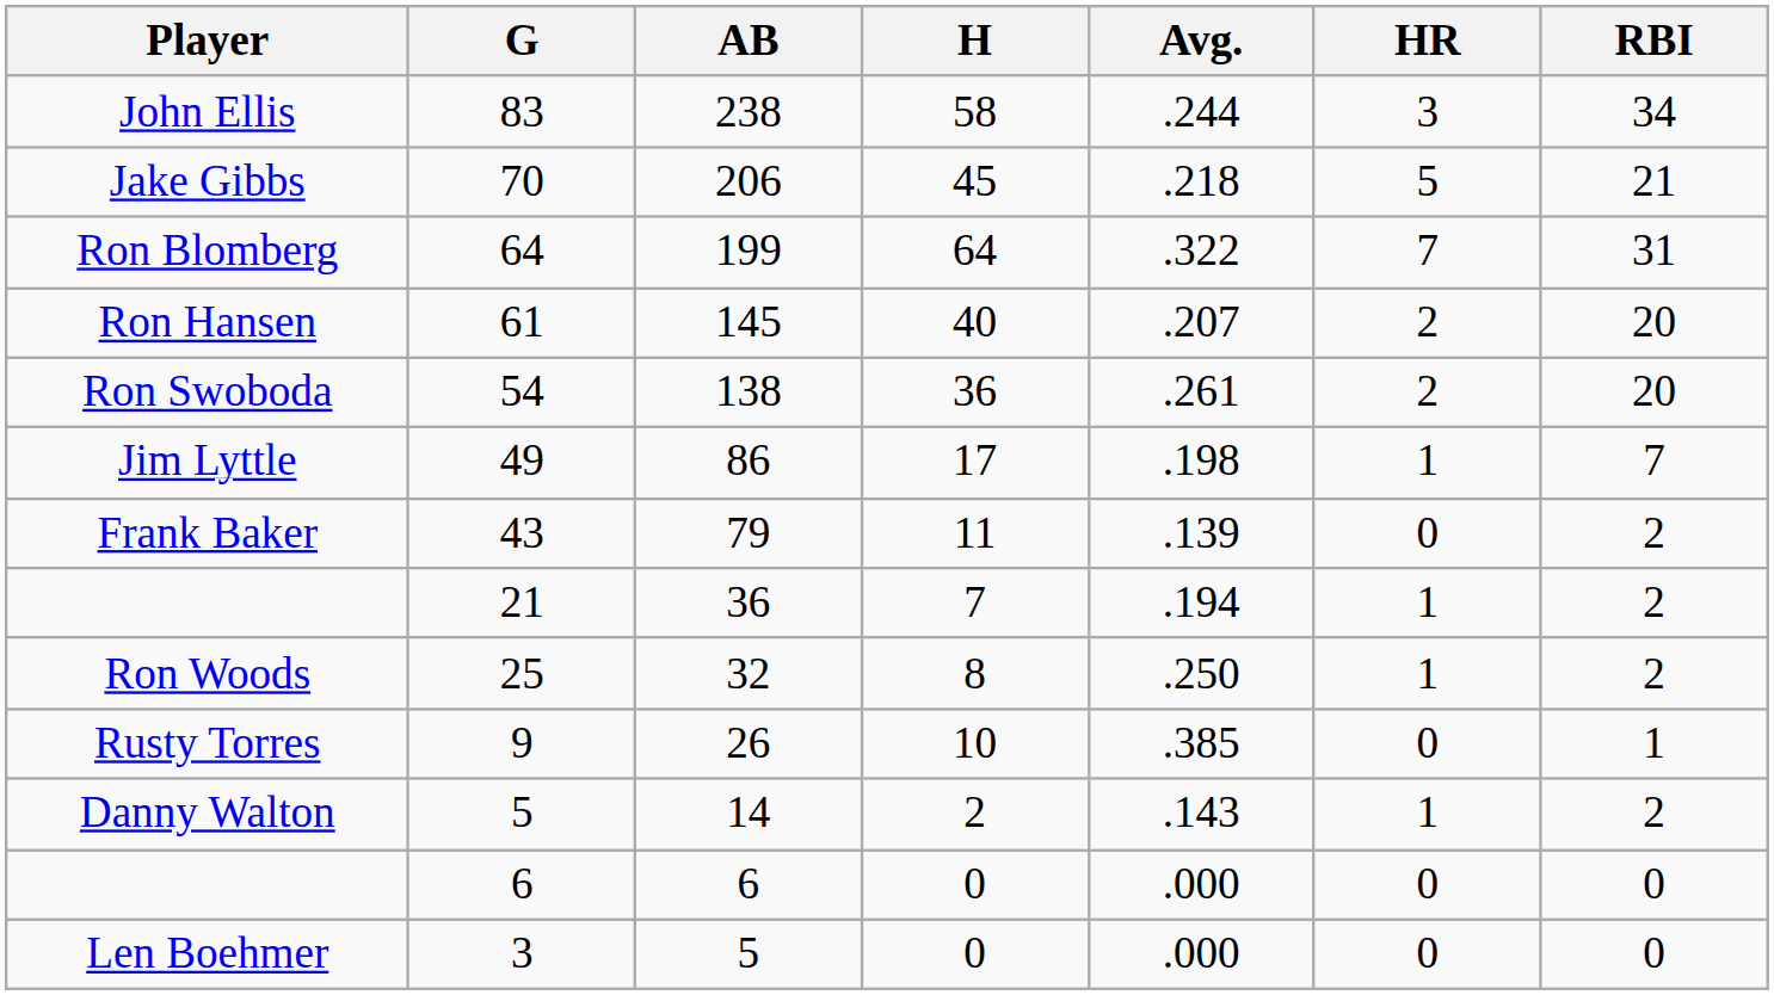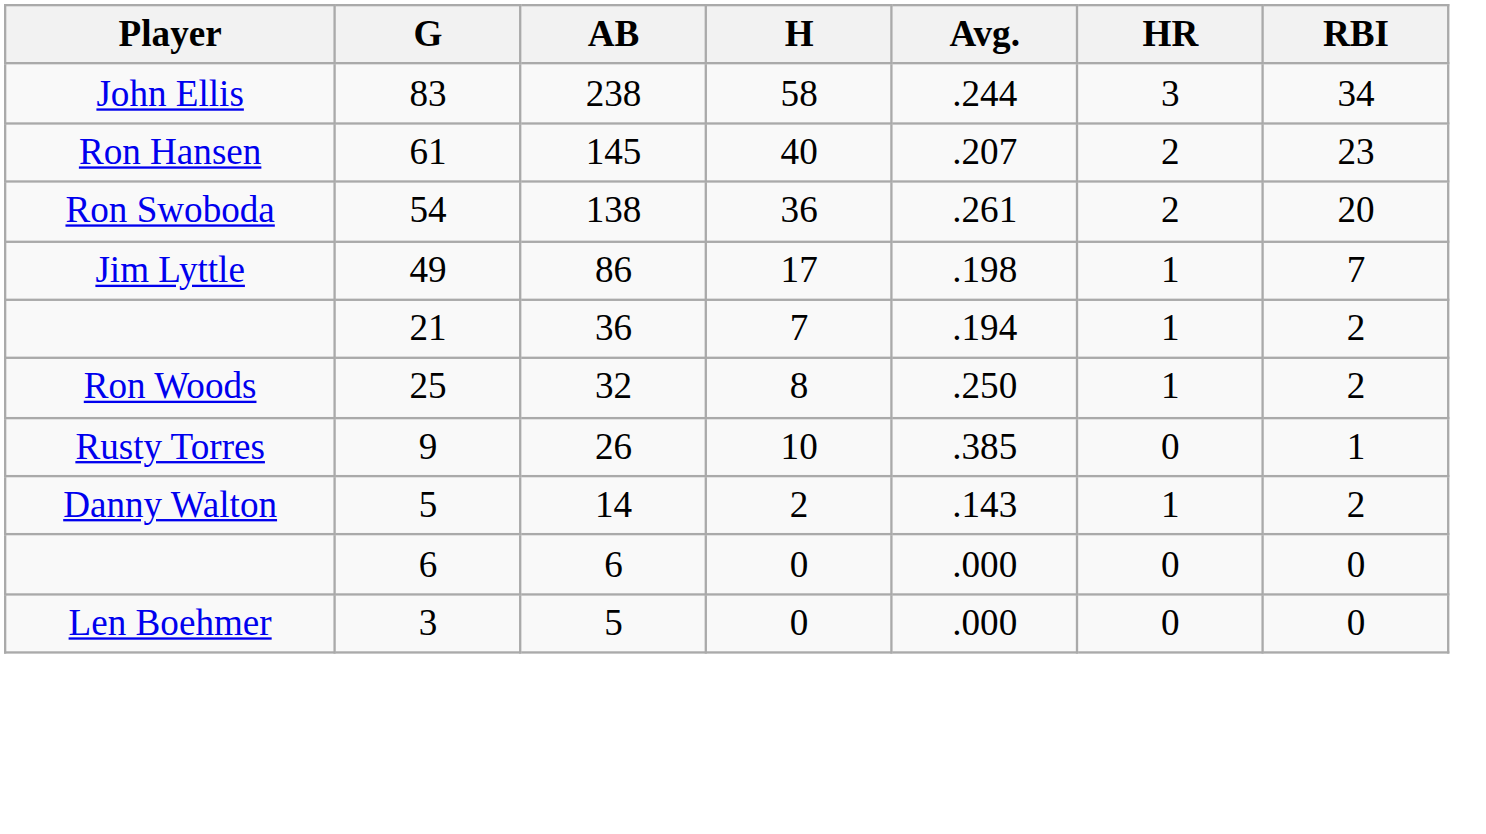- row: Jake Gibbs | 70 | 206 | 45 | .218 | 5 | 21
- row: Ron Blomberg | 64 | 199 | 64 | .322 | 7 | 31
Ron Hansen | RBI: 20 -> 23
- row: Frank Baker | 43 | 79 | 11 | .139 | 0 | 2
